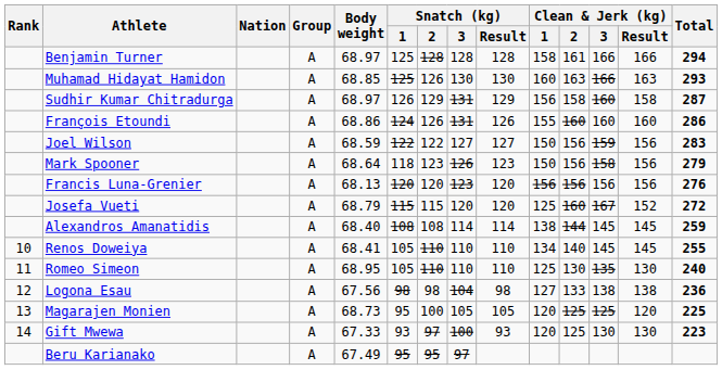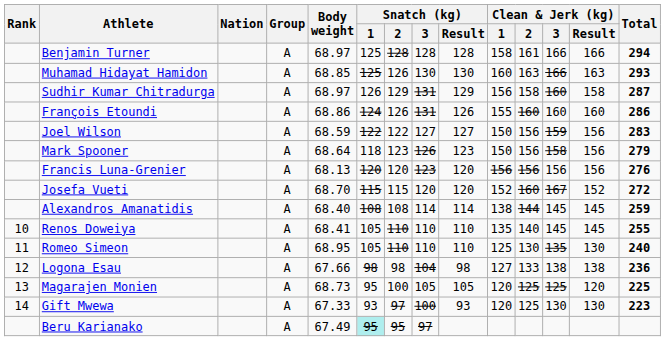Josefa Vueti | Body weight: 68.79 -> 68.70
Josefa Vueti | Clean & Jerk (kg) / 1: 125 -> 152
Renos Doweiya | Clean & Jerk (kg) / 1: 134 -> 135
Logona Esau | Body weight: 67.56 -> 67.66
Beru Karianako | Snatch (kg) / 1: no background -> paleturquoise background
